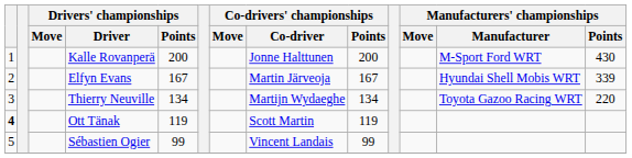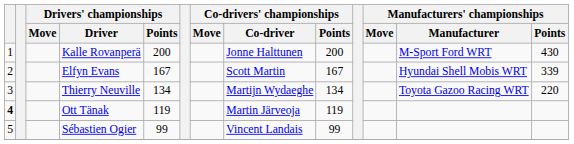Elfyn Evans | Co-drivers' championships / Co-driver: Martin Järveoja -> Scott Martin
Ott Tänak | Co-drivers' championships / Co-driver: Scott Martin -> Martin Järveoja
